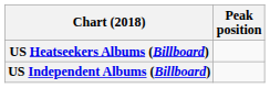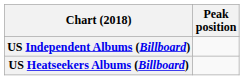rows swapped: US Independent Albums (Billboard) <-> US Heatseekers Albums (Billboard)
